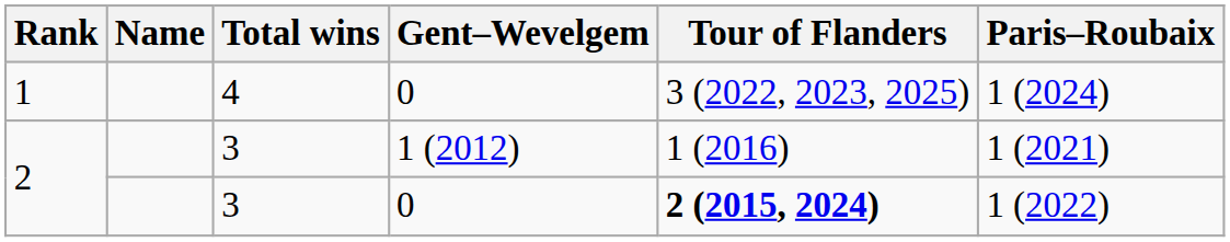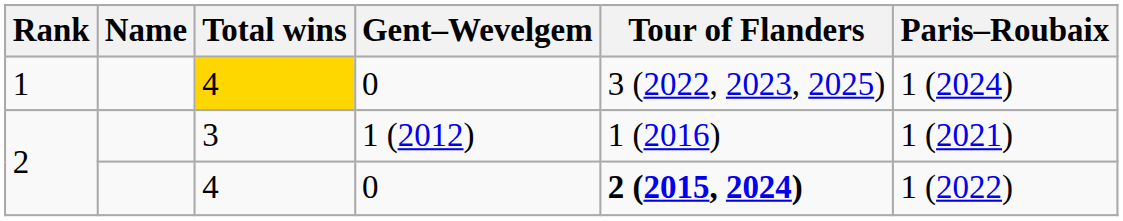1 | Total wins: no background -> gold background
2 / 0 | Total wins: 3 -> 4
